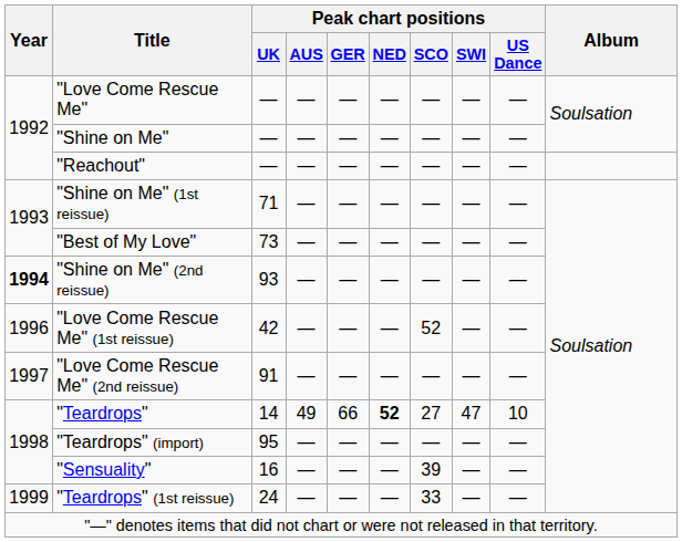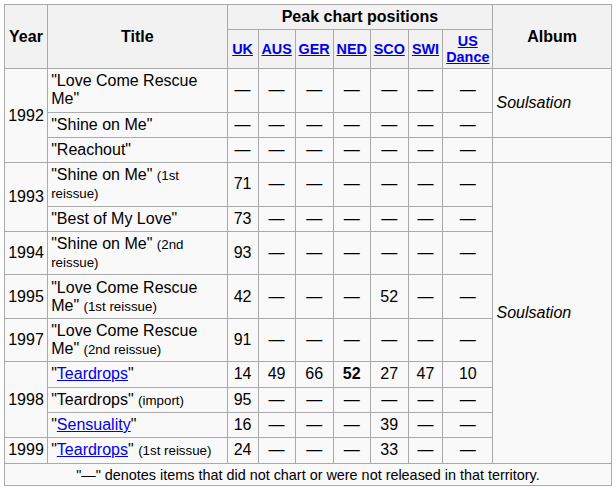"Shine on Me" (2nd reissue) | Year: bold -> normal
"Love Come Rescue Me" (1st reissue) | Year: 1996 -> 1995
